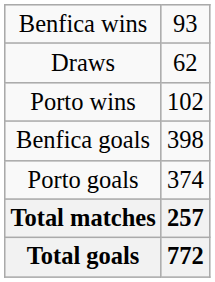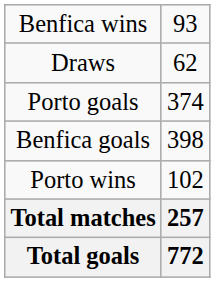rows swapped: Porto wins <-> Porto goals
